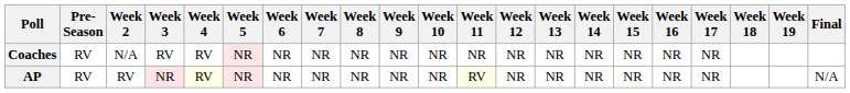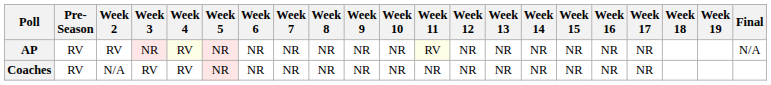rows swapped: AP <-> Coaches
